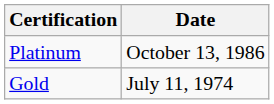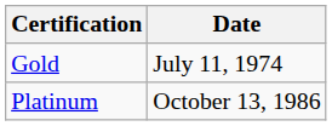rows swapped: Gold <-> Platinum
